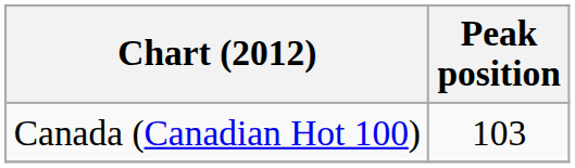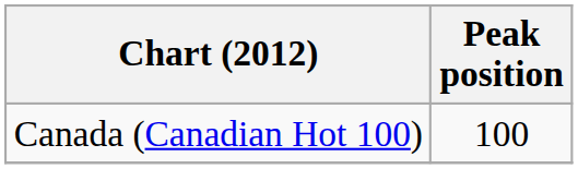Canada (Canadian Hot 100) | Peak position: 103 -> 100
